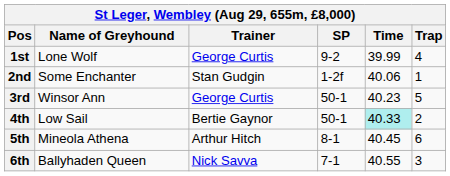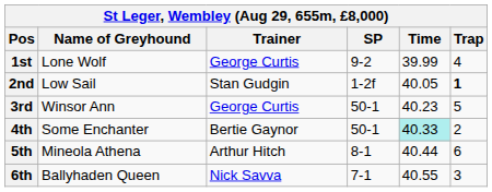2nd | Name of Greyhound: Some Enchanter -> Low Sail
2nd | Time: 40.06 -> 40.05
2nd | Trap: normal -> bold
4th | Name of Greyhound: Low Sail -> Some Enchanter
5th | Time: 40.45 -> 40.44
